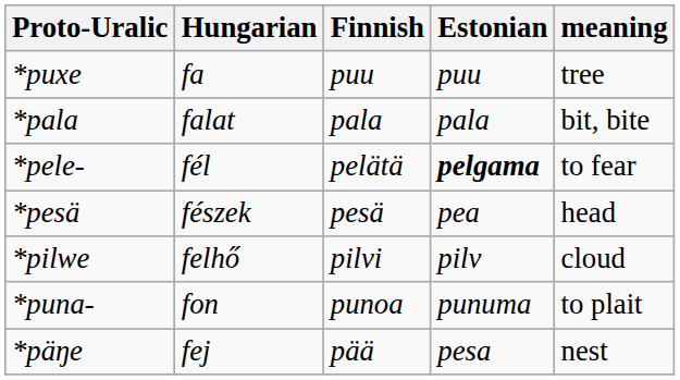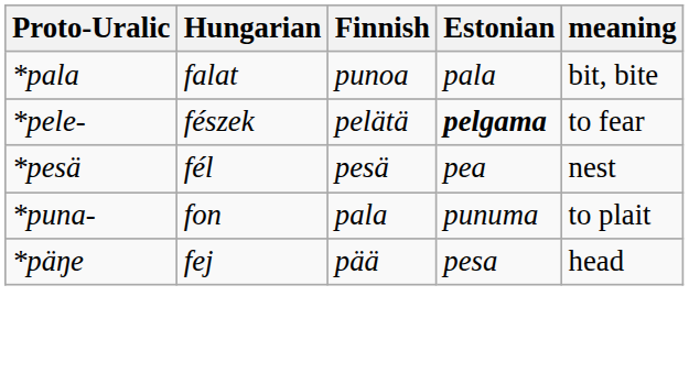- row: *puxe | fa | puu | puu | tree
*pala | Finnish: pala -> punoa
*pele- | Hungarian: fél -> fészek
*pesä | Hungarian: fészek -> fél
*pesä | meaning: head -> nest
- row: *pilwe | felhő | pilvi | pilv | cloud
*puna- | Finnish: punoa -> pala
*päŋe | meaning: nest -> head
